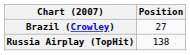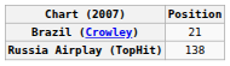Brazil (Crowley) | Position: 27 -> 21
